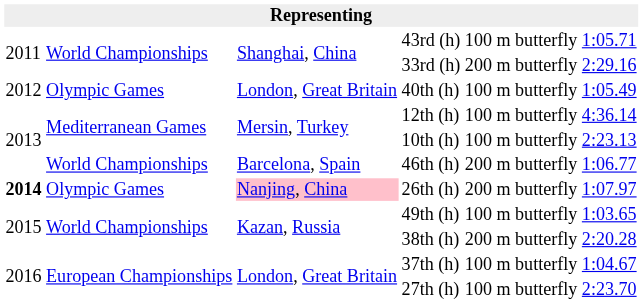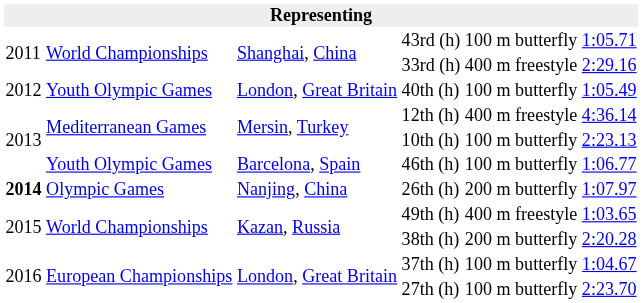33rd (h) | column 5: 200 m butterfly -> 400 m freestyle
40th (h) | column 2: Olympic Games -> Youth Olympic Games
12th (h) | column 5: 100 m butterfly -> 400 m freestyle
46th (h) | column 2: World Championships -> Youth Olympic Games
46th (h) | column 5: 200 m butterfly -> 100 m butterfly
26th (h) | column 3: pink background -> no background
49th (h) | column 5: 100 m butterfly -> 400 m freestyle
